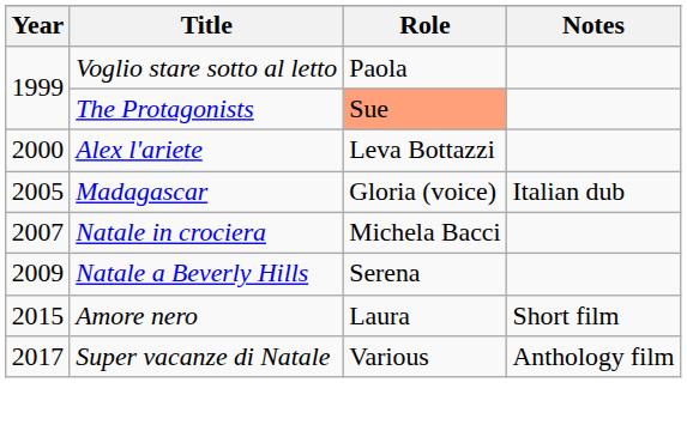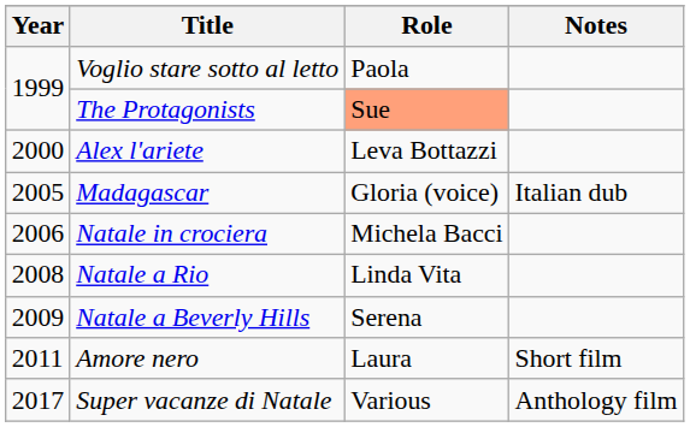Natale in crociera | Year: 2007 -> 2006
+ row: 2008 | Natale a Rio | Linda Vita
Amore nero | Year: 2015 -> 2011
